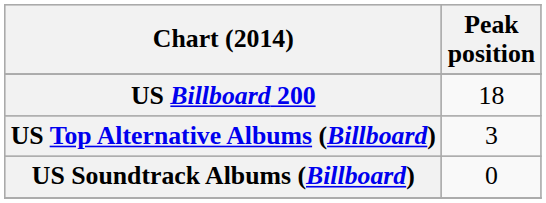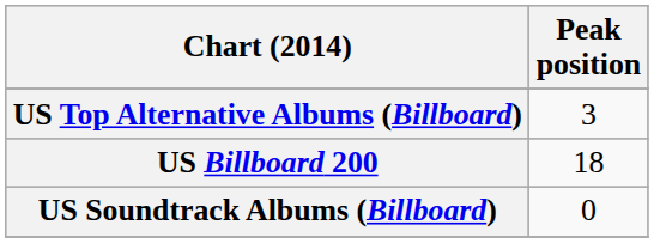rows swapped: US Billboard 200 <-> US Top Alternative Albums (Billboard)
